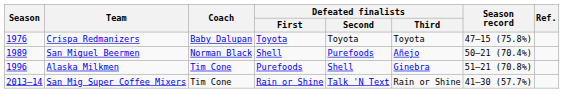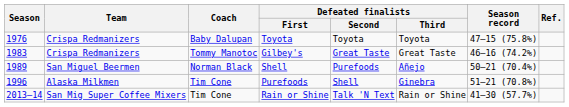+ row: 1983 | Crispa Redmanizers | Tommy Manotoc | Gilbey's | Great Taste | Great Taste | 46–16 (74.2%)
